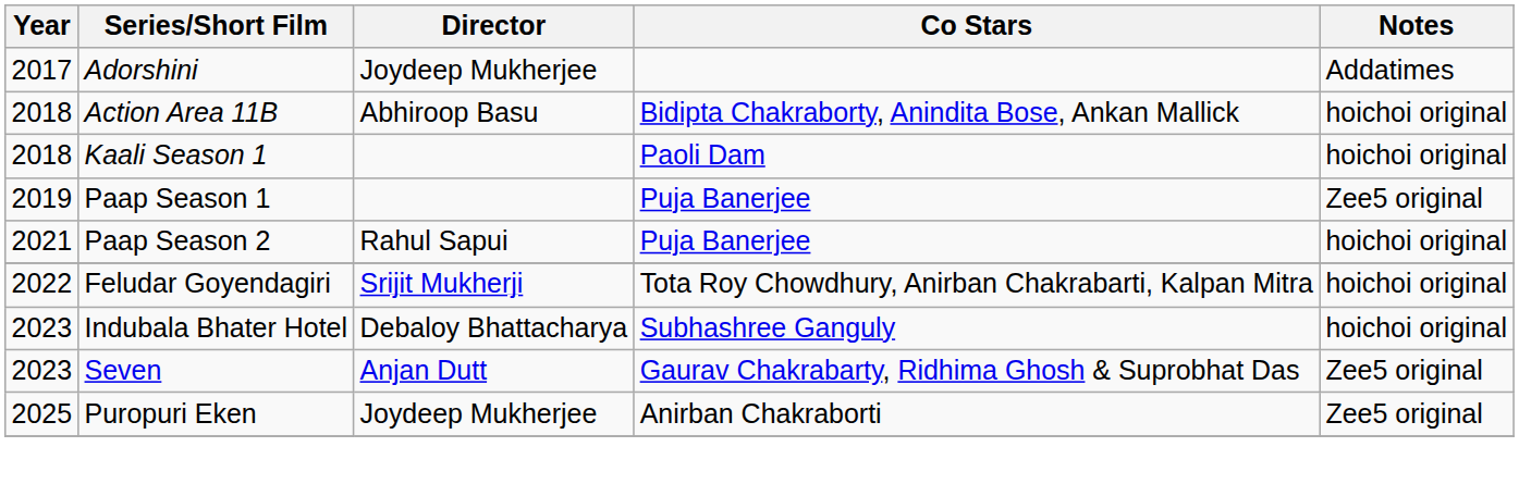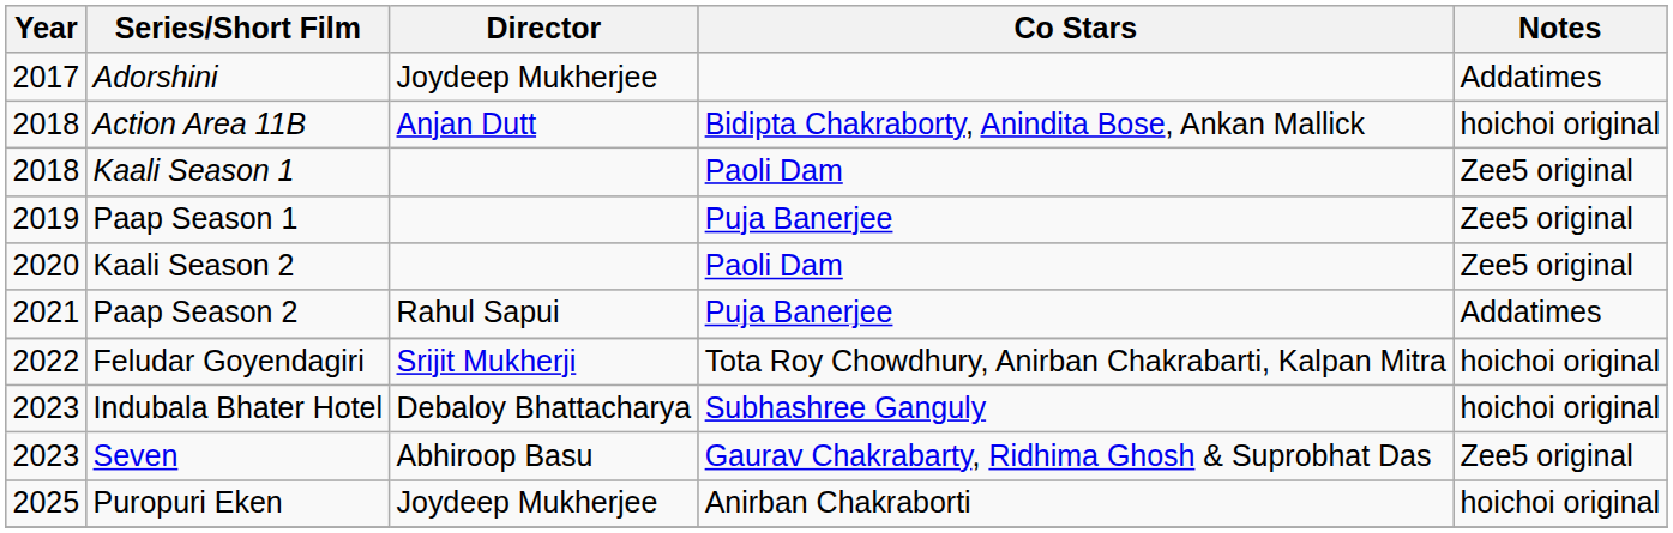Action Area 11B | Director: Abhiroop Basu -> Anjan Dutt
Kaali Season 1 | Notes: hoichoi original -> Zee5 original
+ row: 2020 | Kaali Season 2 | Paoli Dam | Zee5 original
Paap Season 2 | Notes: hoichoi original -> Addatimes
Seven | Director: Anjan Dutt -> Abhiroop Basu
Puropuri Eken | Notes: Zee5 original -> hoichoi original
